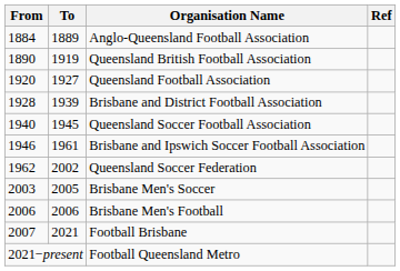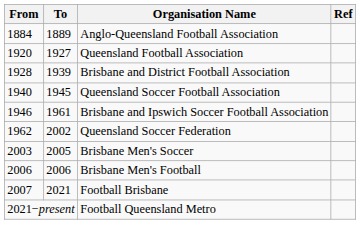- row: 1890 | 1919 | Queensland British Football Association
